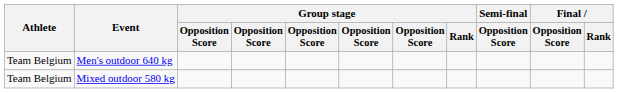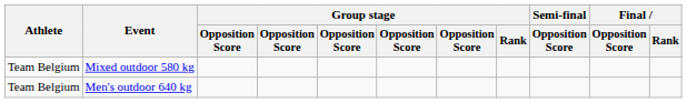rows swapped: Men's outdoor 640 kg <-> Mixed outdoor 580 kg
